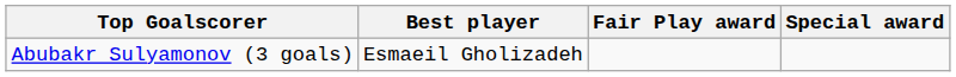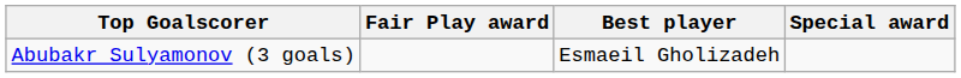columns swapped: Best player <-> Fair Play award
